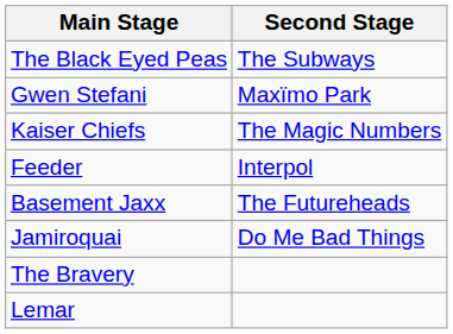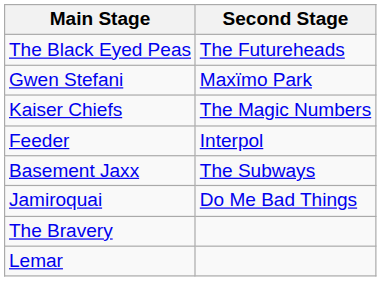The Black Eyed Peas | Second Stage: The Subways -> The Futureheads
Basement Jaxx | Second Stage: The Futureheads -> The Subways
